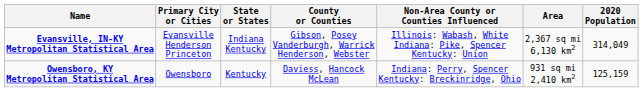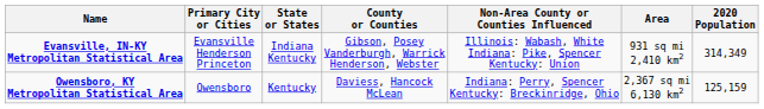Evansville, IN-KY Metropolitan Statistical Area | Area: 2,367 sq mi 6,130 km2 -> 931 sq mi 2,410 km2
Evansville, IN-KY Metropolitan Statistical Area | 2020 Population: 314,049 -> 314,349
Owensboro, KY Metropolitan Statistical Area | Area: 931 sq mi 2,410 km2 -> 2,367 sq mi 6,130 km2
